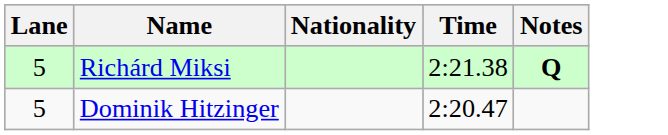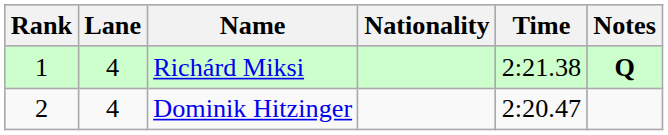+ column: Rank | 1 | 2
Richárd Miksi | Lane: 5 -> 4
Dominik Hitzinger | Lane: 5 -> 4
